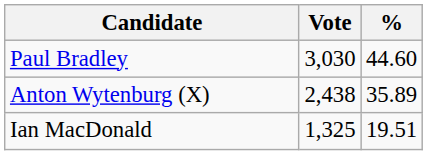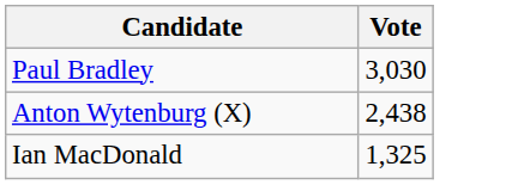- column: % | 44.60 | 35.89 | 19.51
